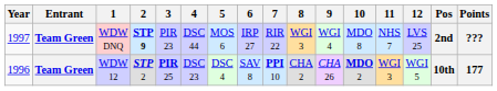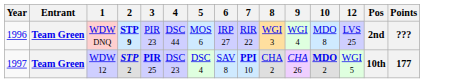- column: 11 | NHS 7 | WGI 3
WDW DNQ | Year: 1997 -> 1996
WDW 12 | Year: 1996 -> 1997
